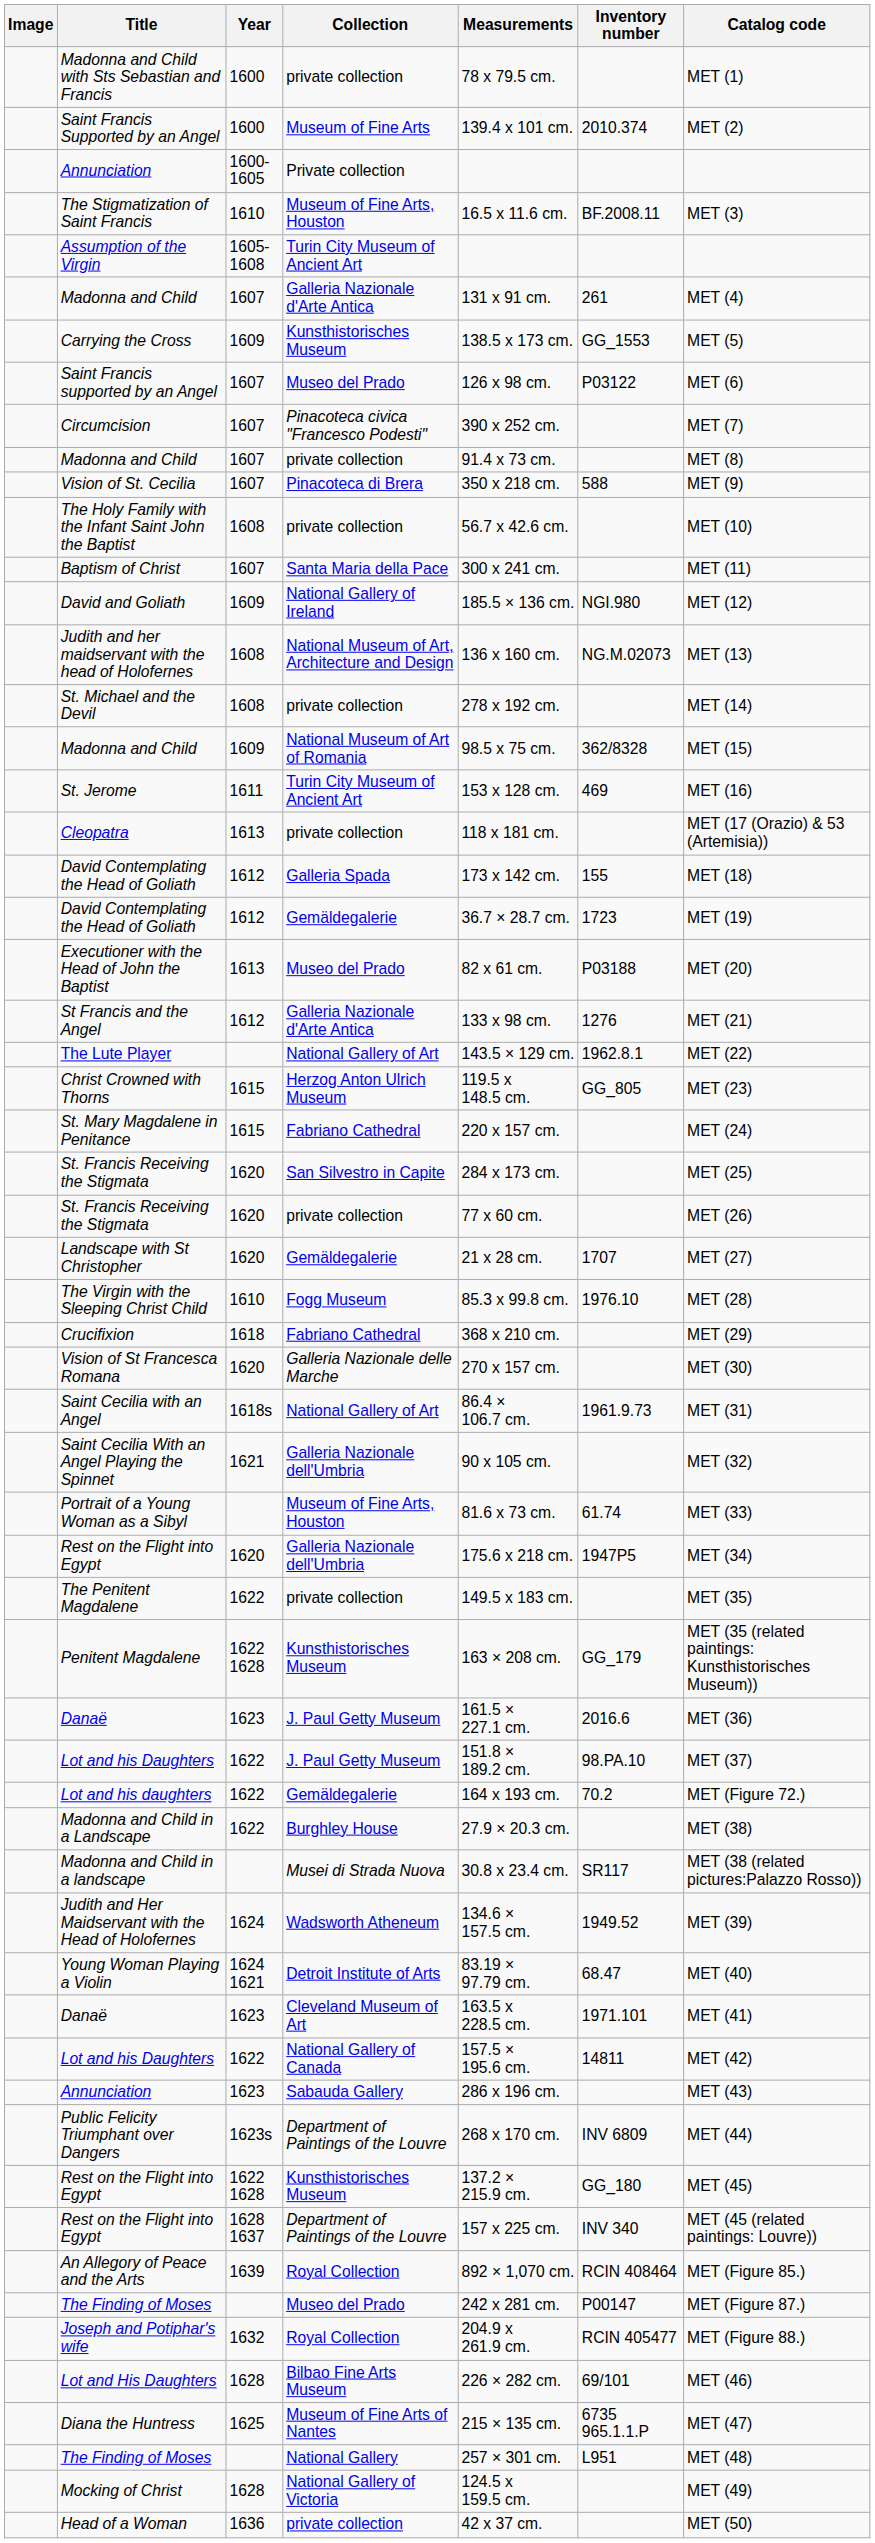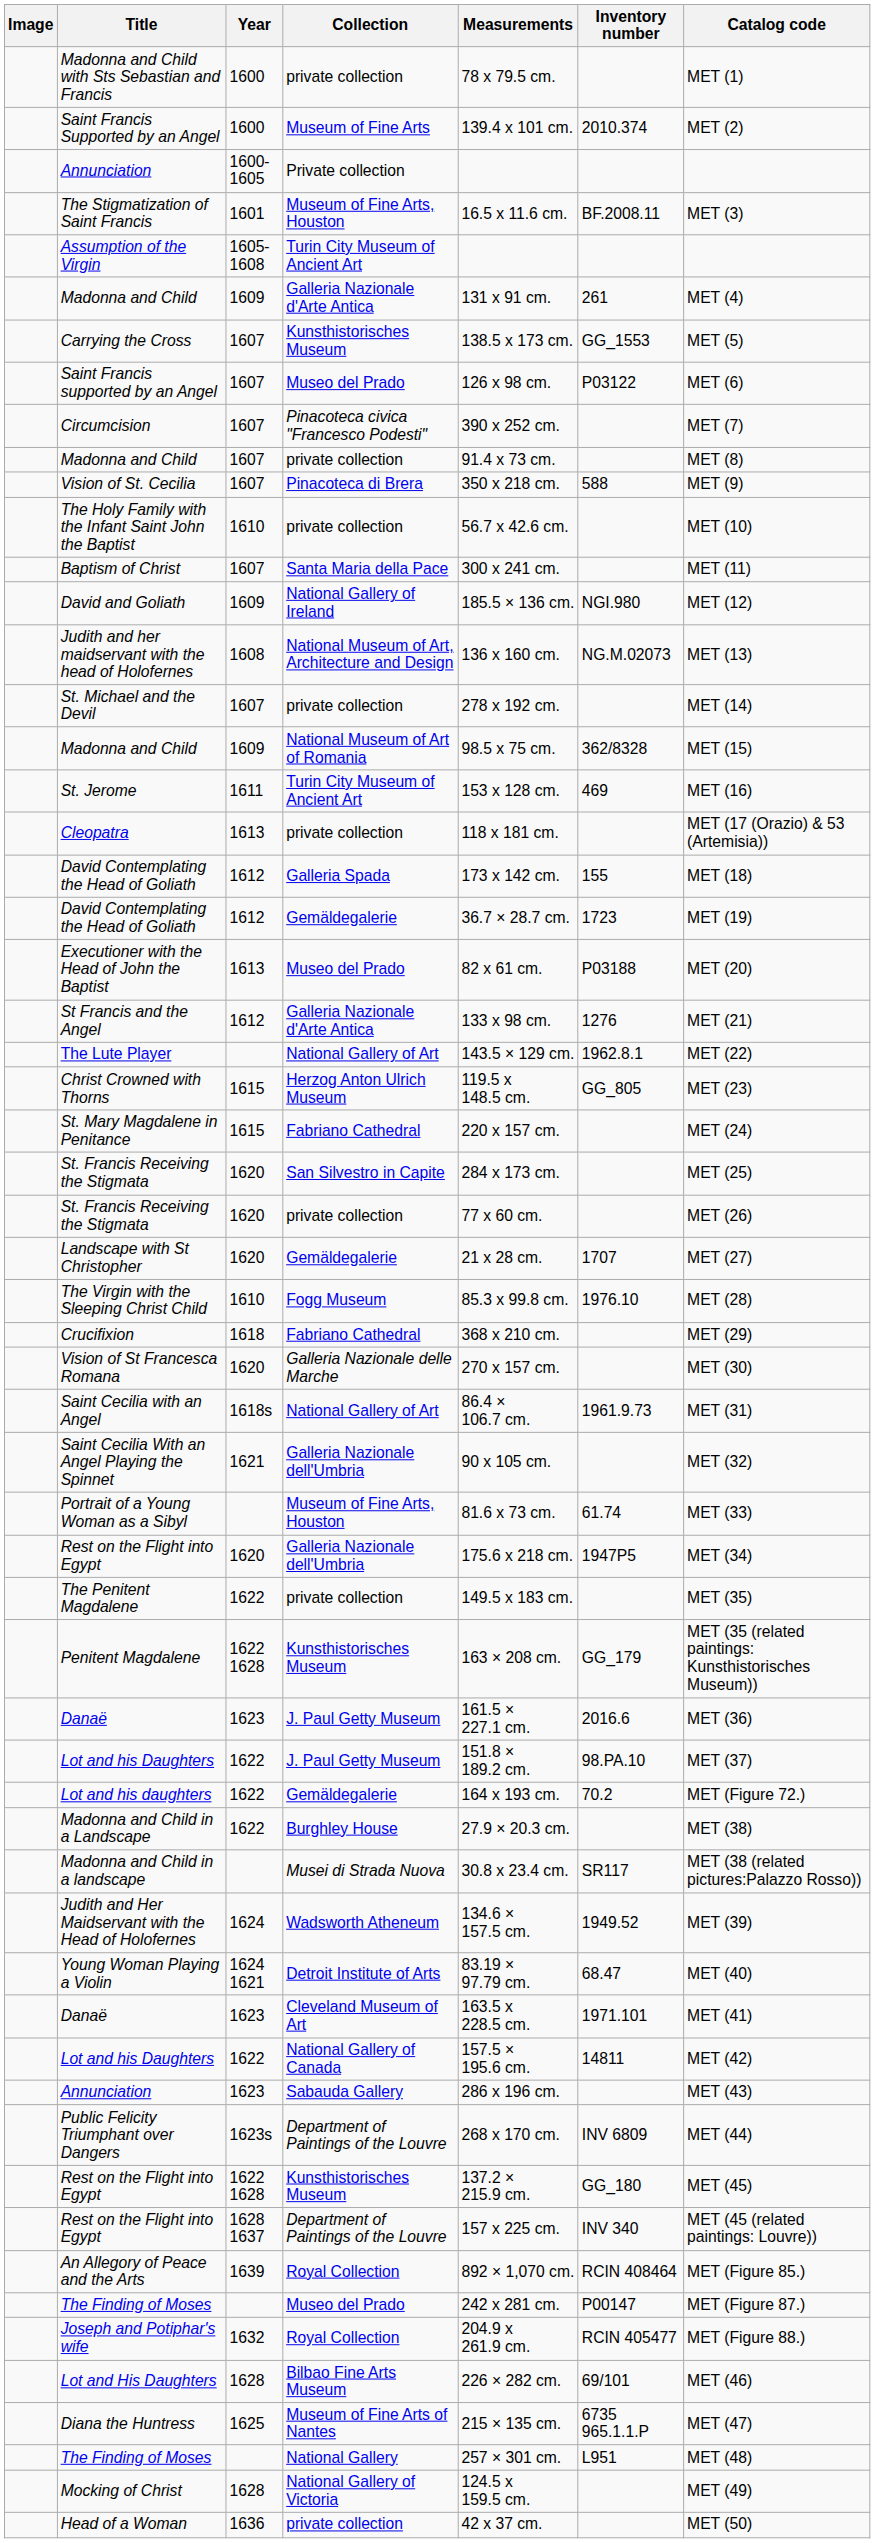The Stigmatization of Saint Francis | Year: 1610 -> 1601
Madonna and Child / Galleria Nazionale d'Arte Antica | Year: 1607 -> 1609
Carrying the Cross | Year: 1609 -> 1607
The Holy Family with the Infant Saint John the Baptist | Year: 1608 -> 1610
St. Michael and the Devil | Year: 1608 -> 1607
